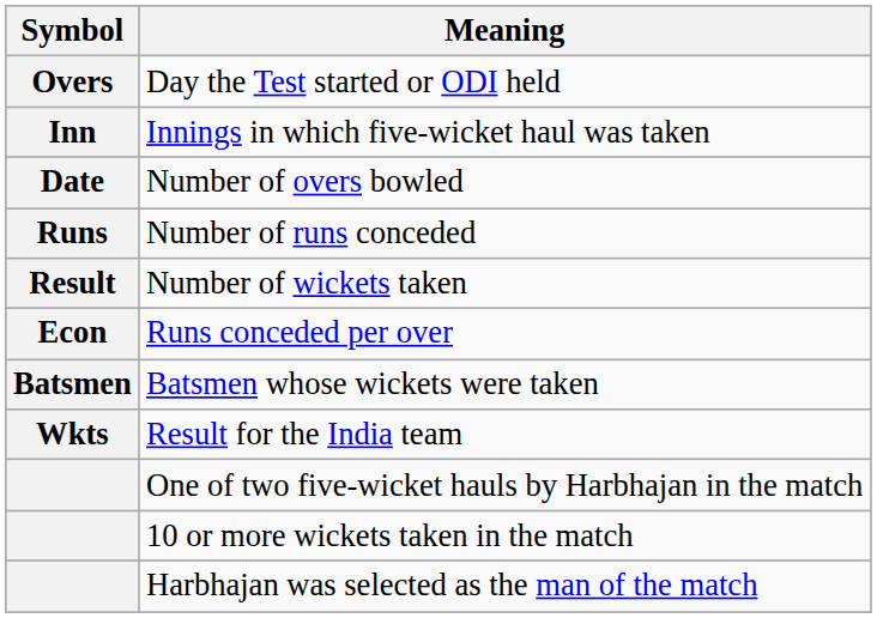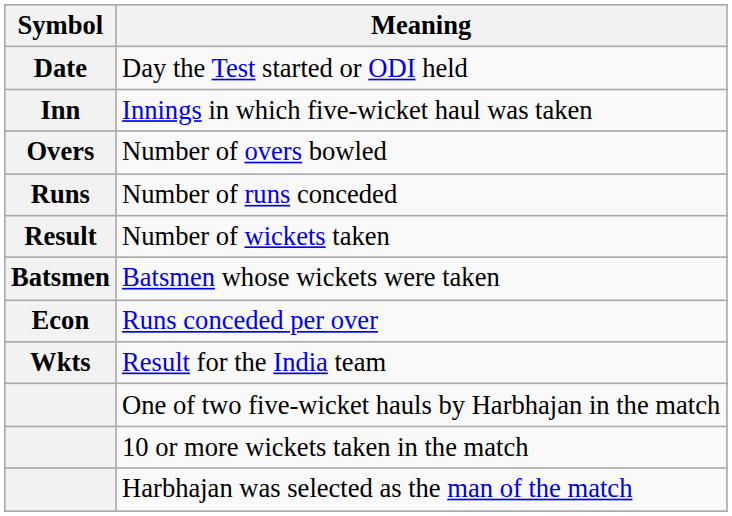Day the Test started or ODI held | Symbol: Overs -> Date
Number of overs bowled | Symbol: Date -> Overs
rows swapped: Runs conceded per over <-> Batsmen whose wickets were taken
